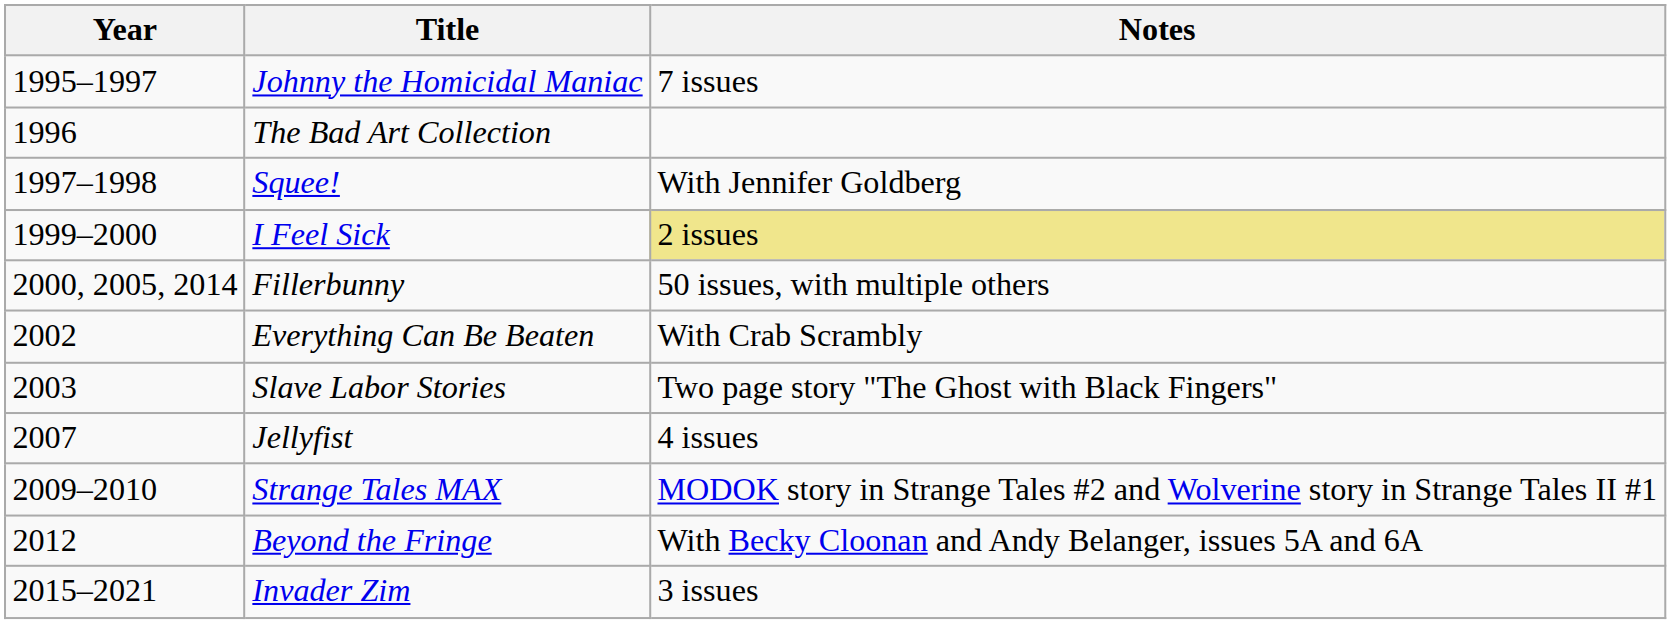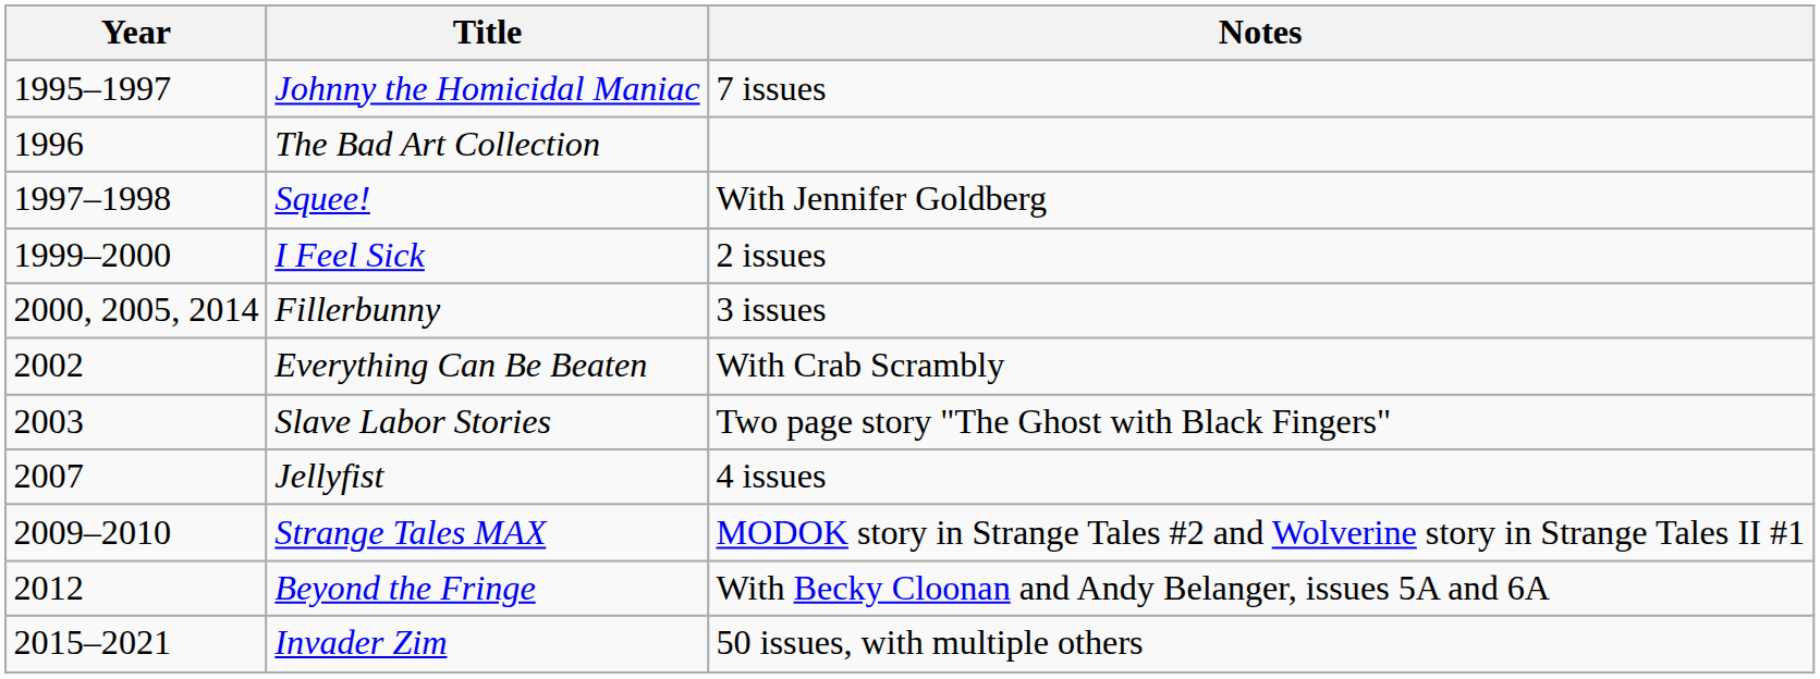I Feel Sick | Notes: khaki background -> no background
Fillerbunny | Notes: 50 issues, with multiple others -> 3 issues
Invader Zim | Notes: 3 issues -> 50 issues, with multiple others
